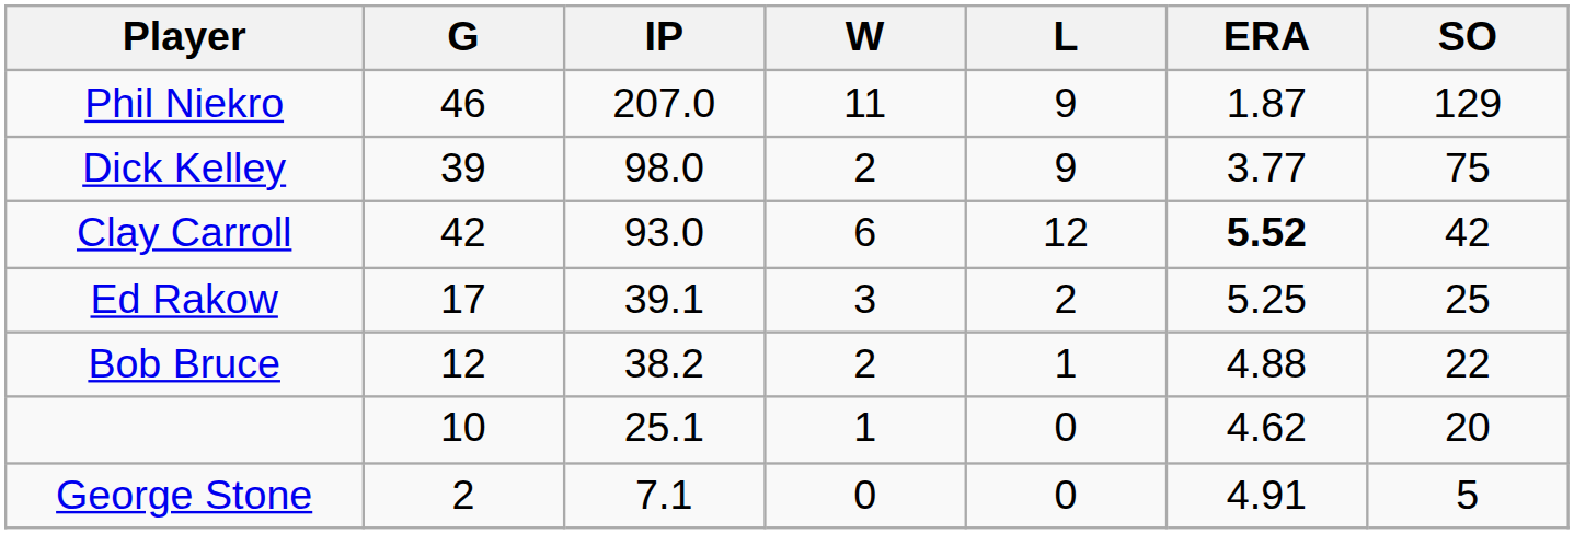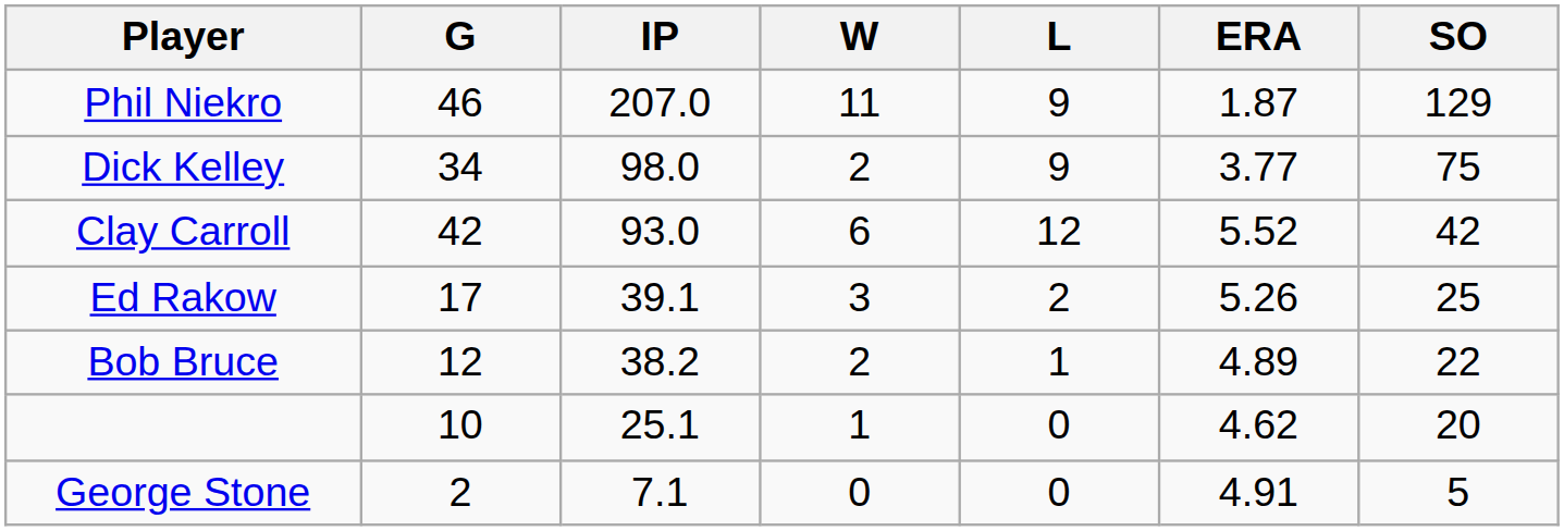Dick Kelley | G: 39 -> 34
Clay Carroll | ERA: bold -> normal
Ed Rakow | ERA: 5.25 -> 5.26
Bob Bruce | ERA: 4.88 -> 4.89
